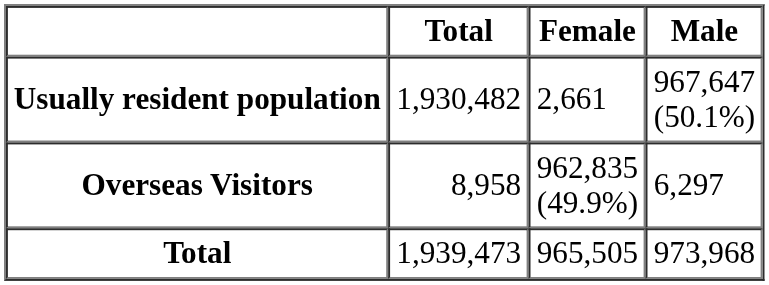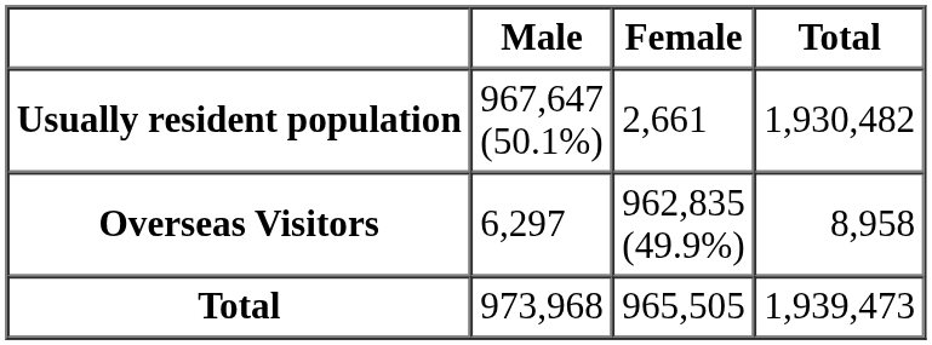columns swapped: Male <-> Total
